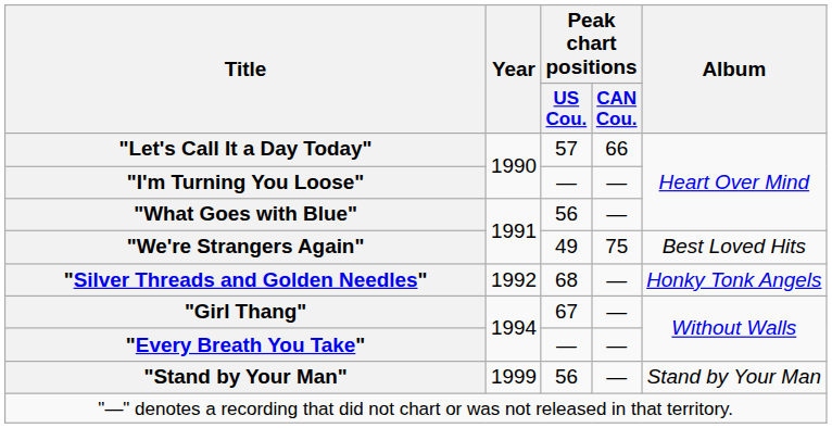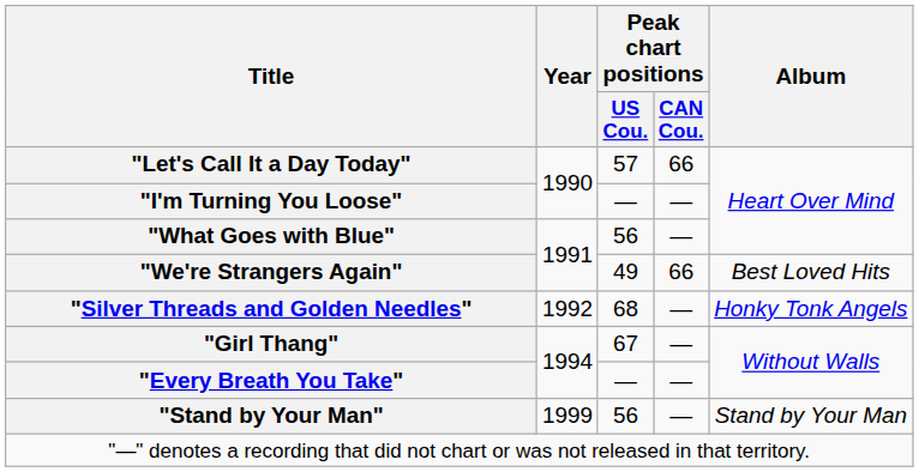"We're Strangers Again" | Peak chart positions / CAN Cou.: 75 -> 66
